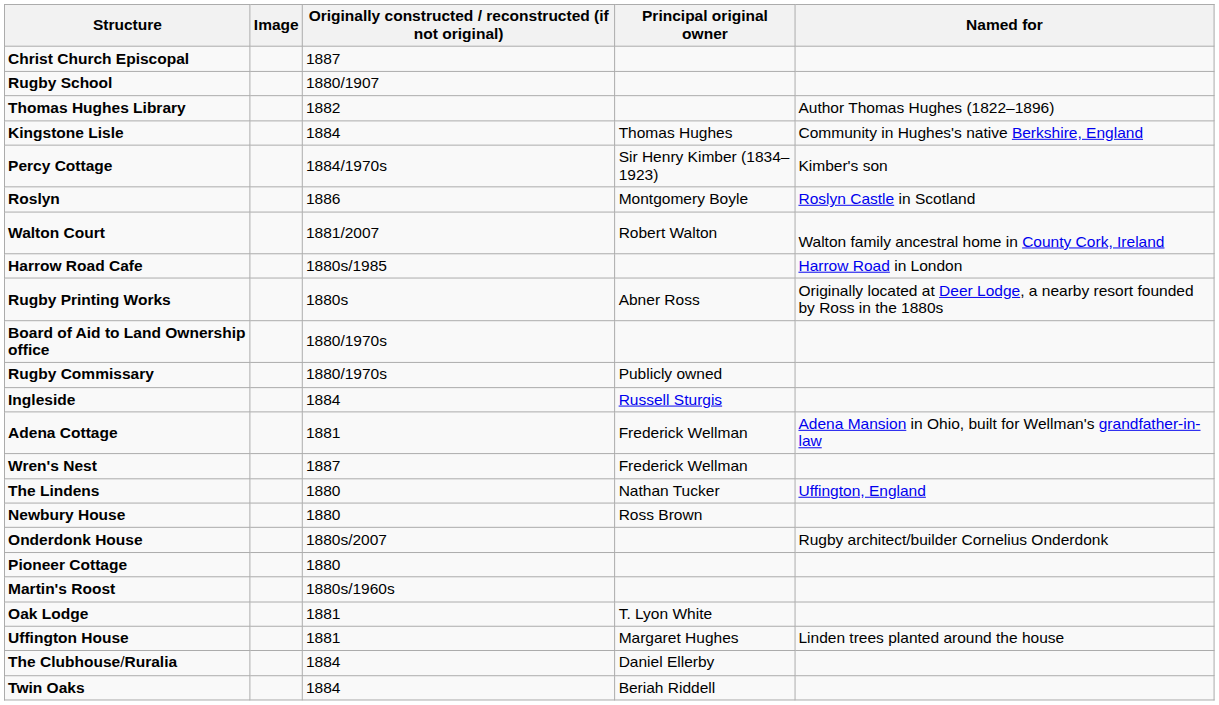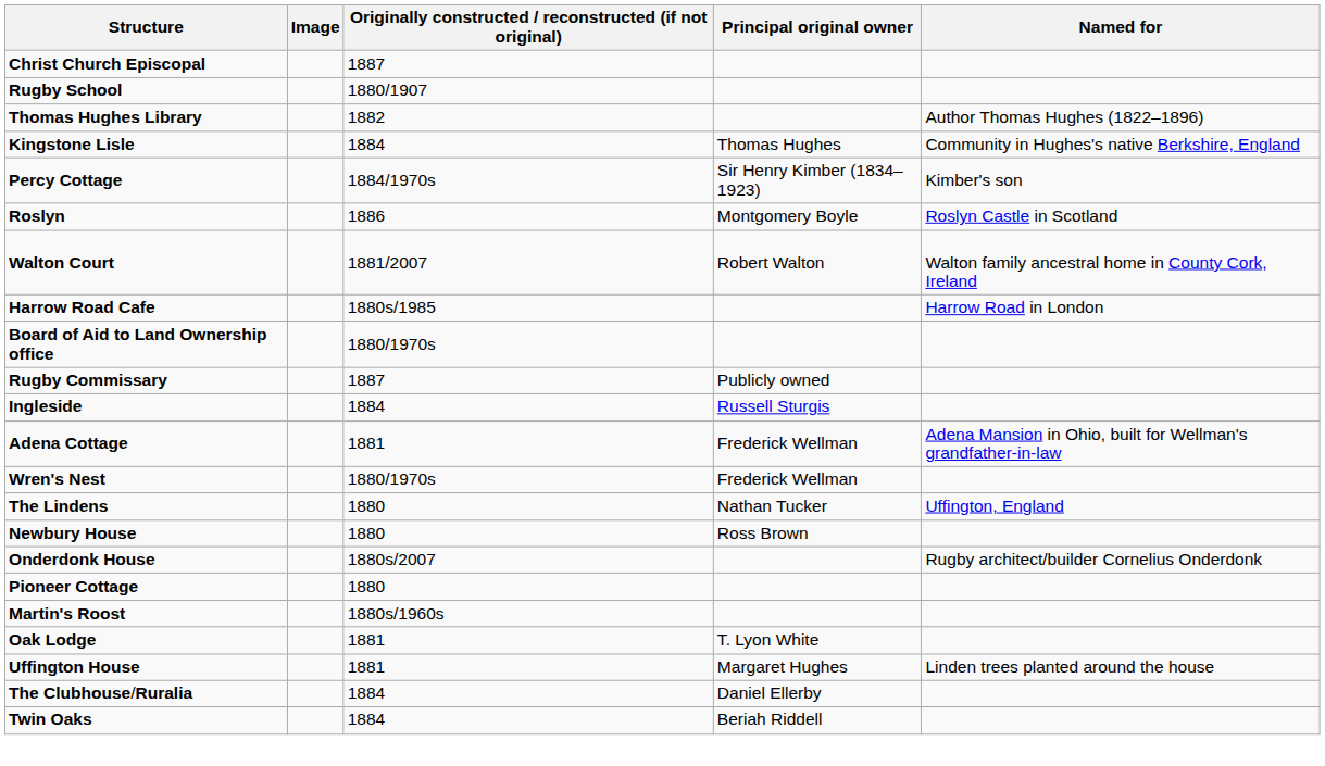- row: Rugby Printing Works | 1880s | Abner Ross | Originally located at Deer Lodge, a nearby resort founded by Ross in the 1880s
Rugby Commissary | Originally constructed / reconstructed (if not original): 1880/1970s -> 1887
Wren's Nest | Originally constructed / reconstructed (if not original): 1887 -> 1880/1970s
